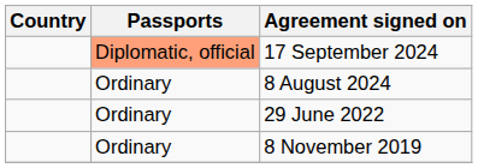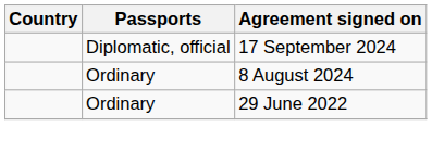17 September 2024 | Passports: lightsalmon background -> no background
- row: Ordinary | 8 November 2019
